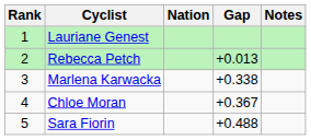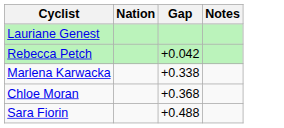- column: Rank | 1 | 2 | 3 | 4 | 5
Rebecca Petch | Gap: +0.013 -> +0.042
Chloe Moran | Gap: +0.367 -> +0.368
